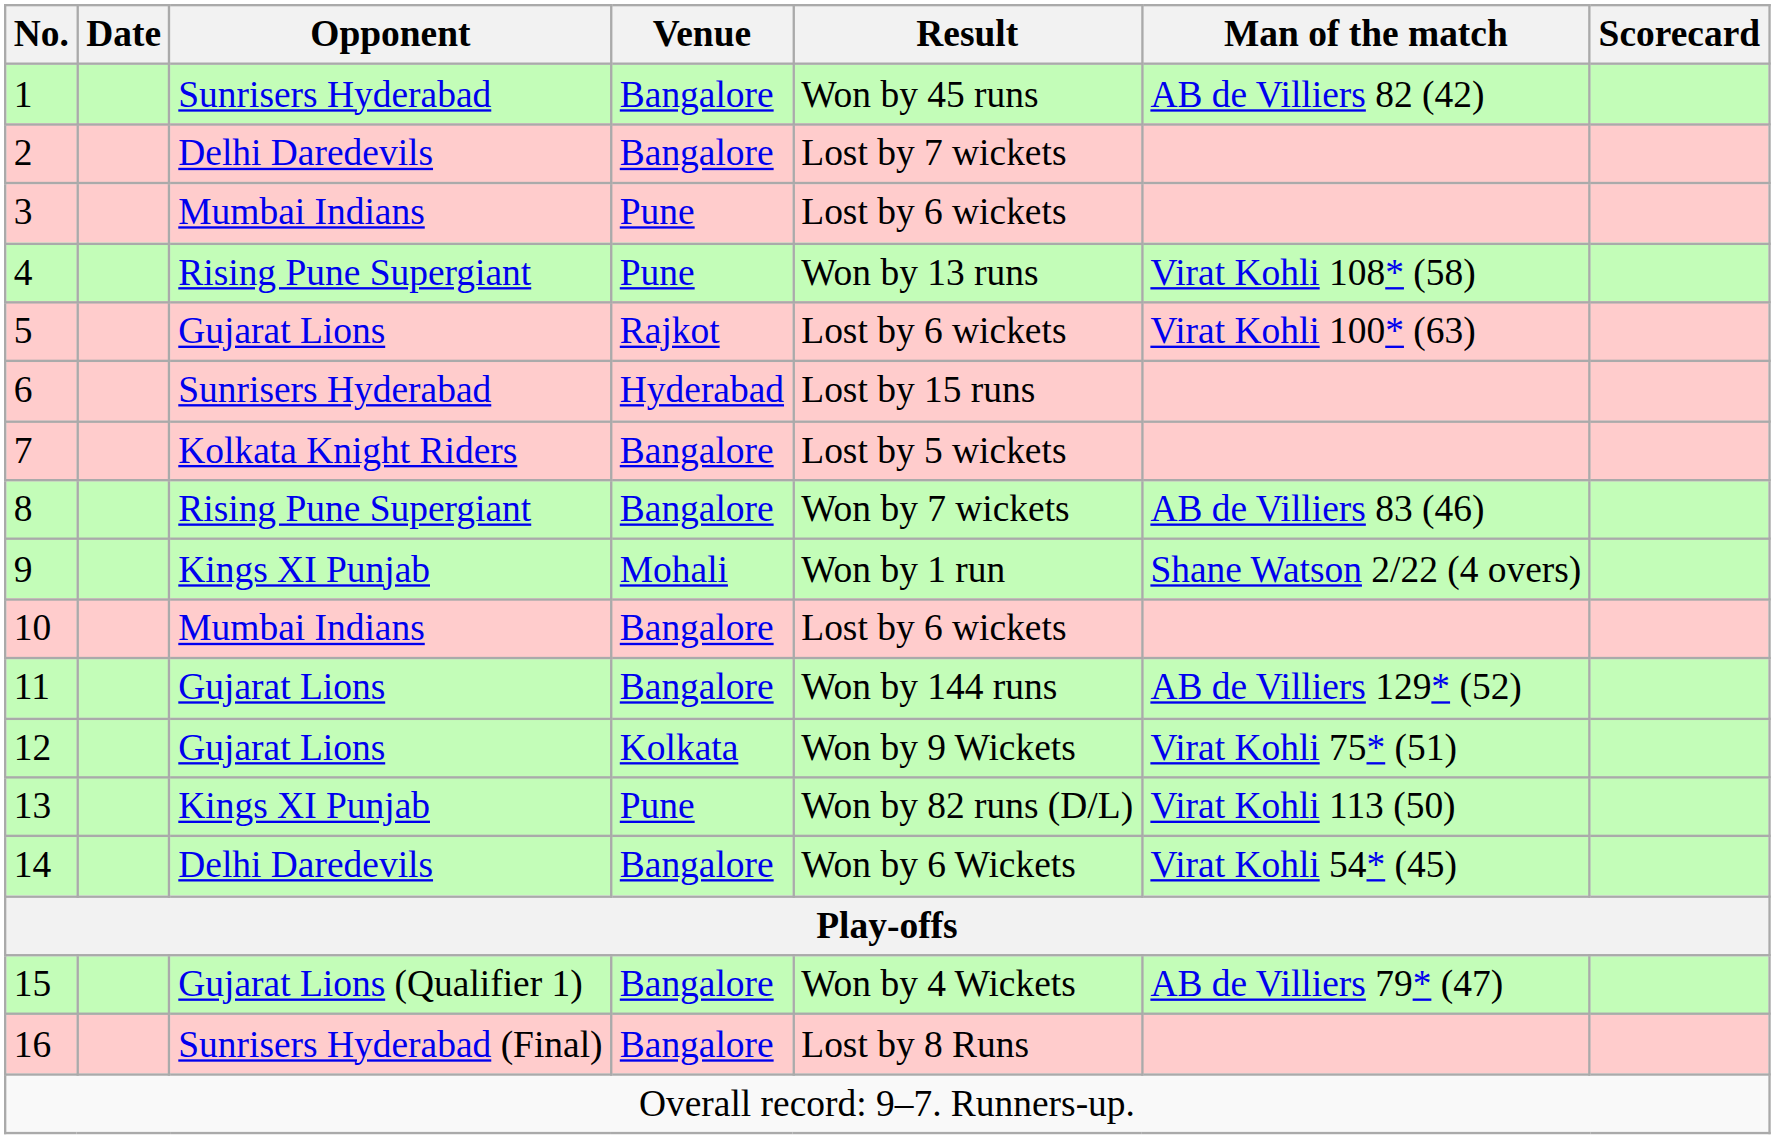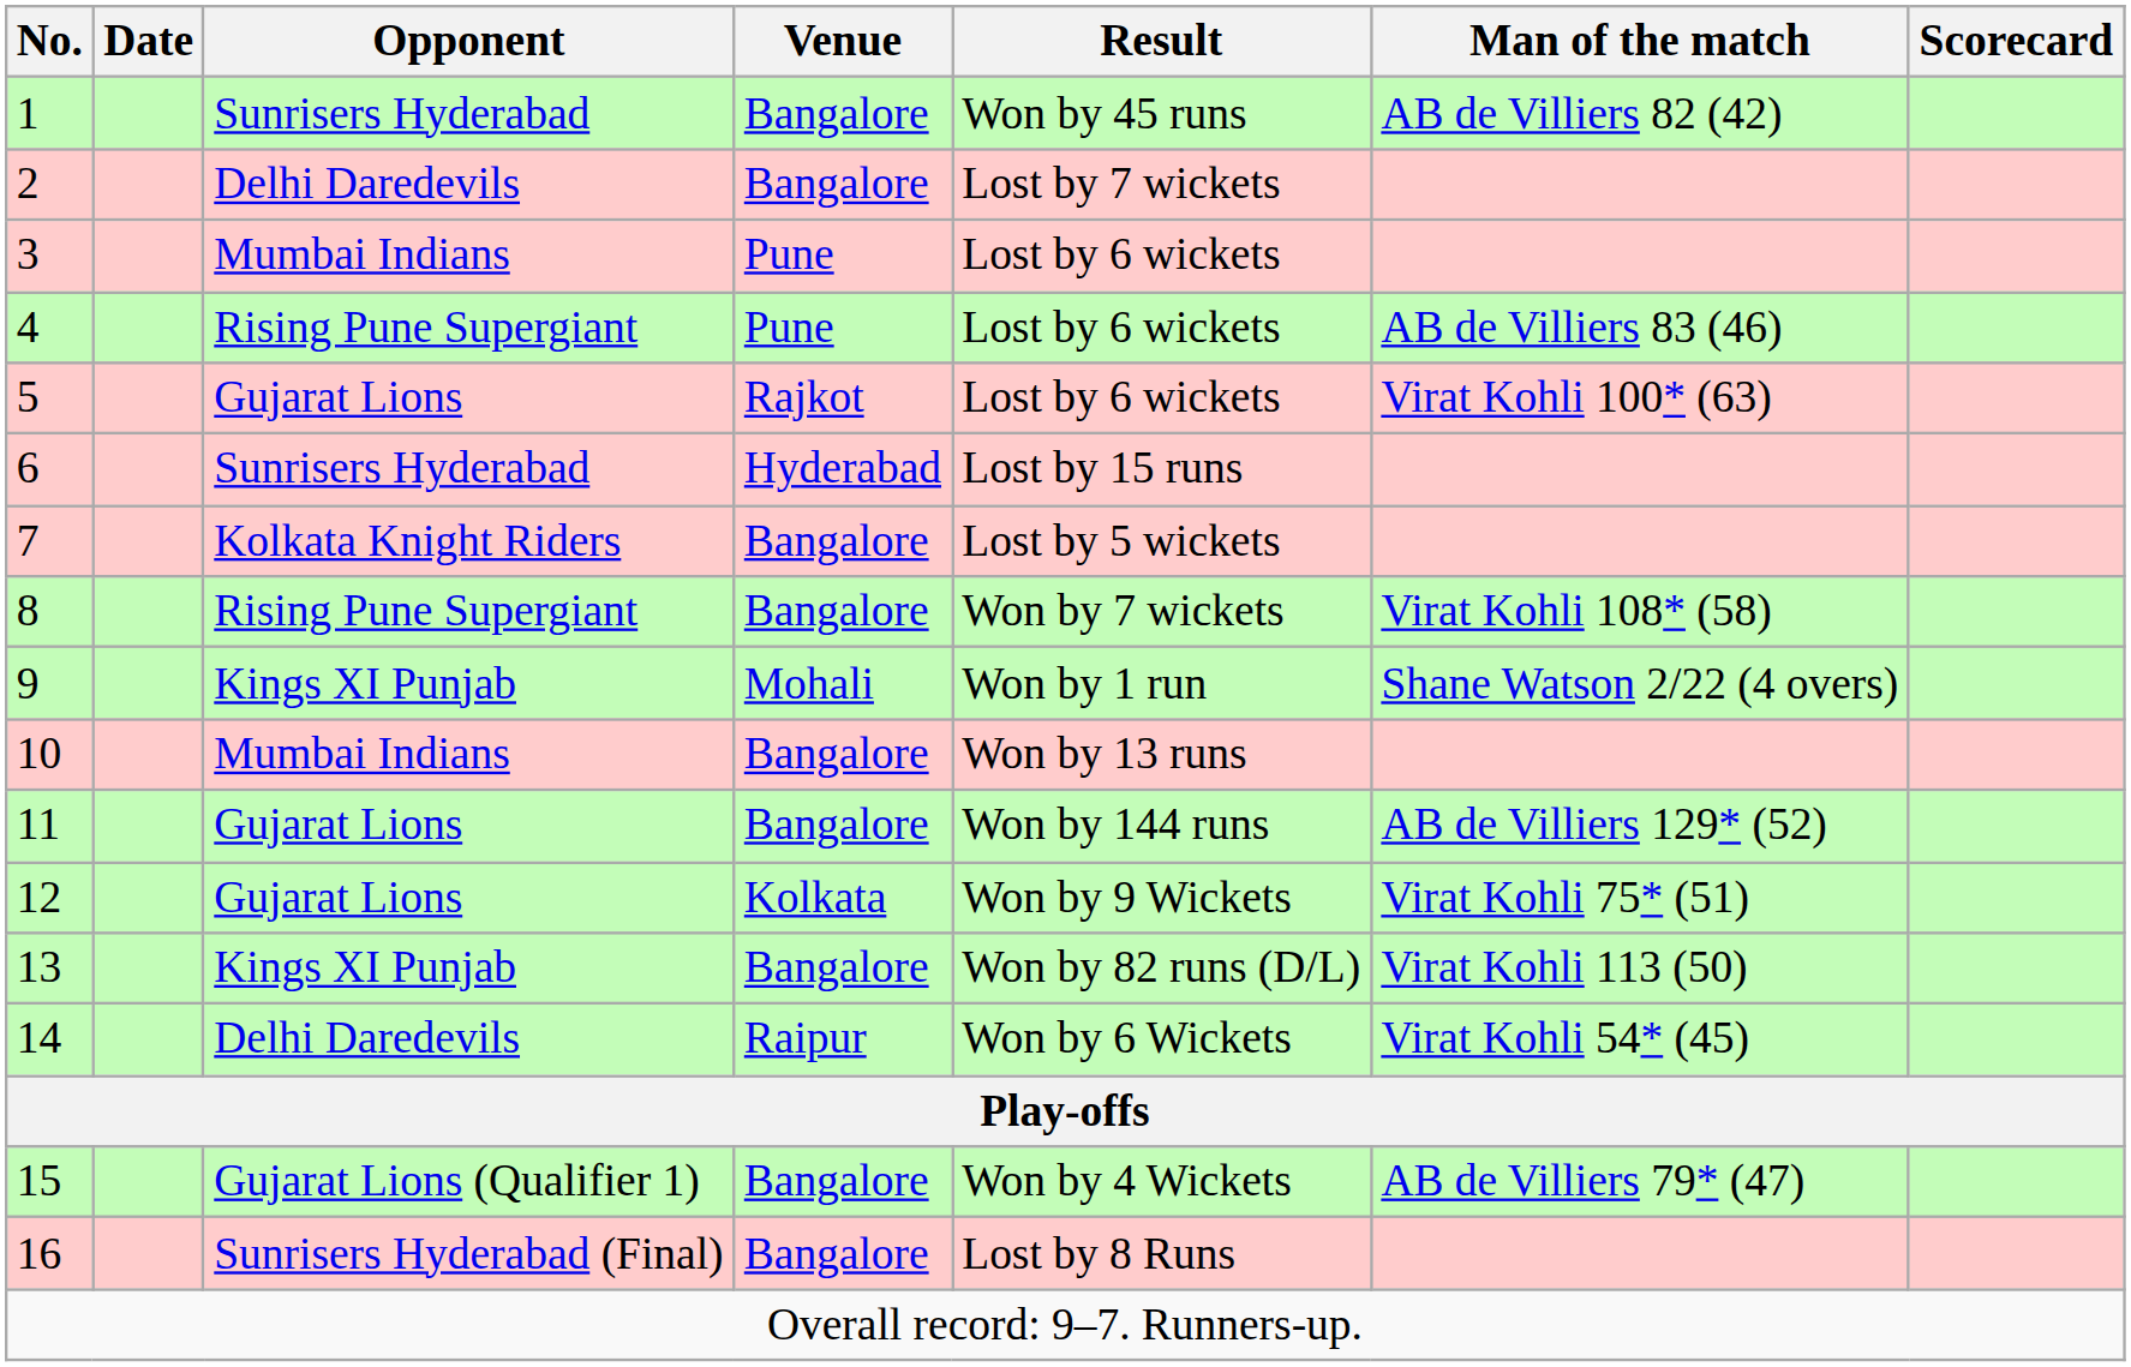4 | Result: Won by 13 runs -> Lost by 6 wickets
4 | Man of the match: Virat Kohli 108* (58) -> AB de Villiers 83 (46)
8 | Man of the match: AB de Villiers 83 (46) -> Virat Kohli 108* (58)
10 | Result: Lost by 6 wickets -> Won by 13 runs
13 | Venue: Pune -> Bangalore
14 | Venue: Bangalore -> Raipur
